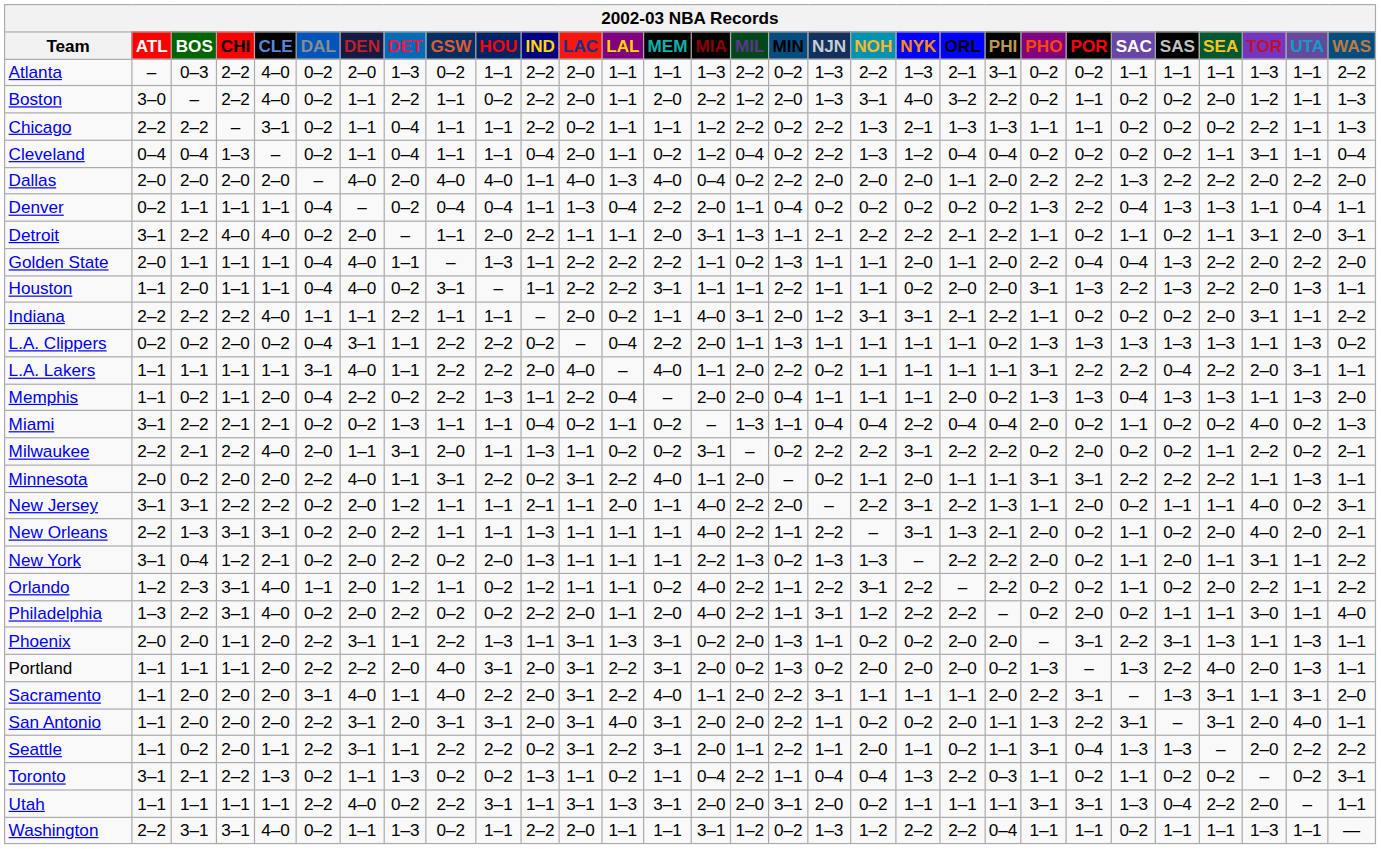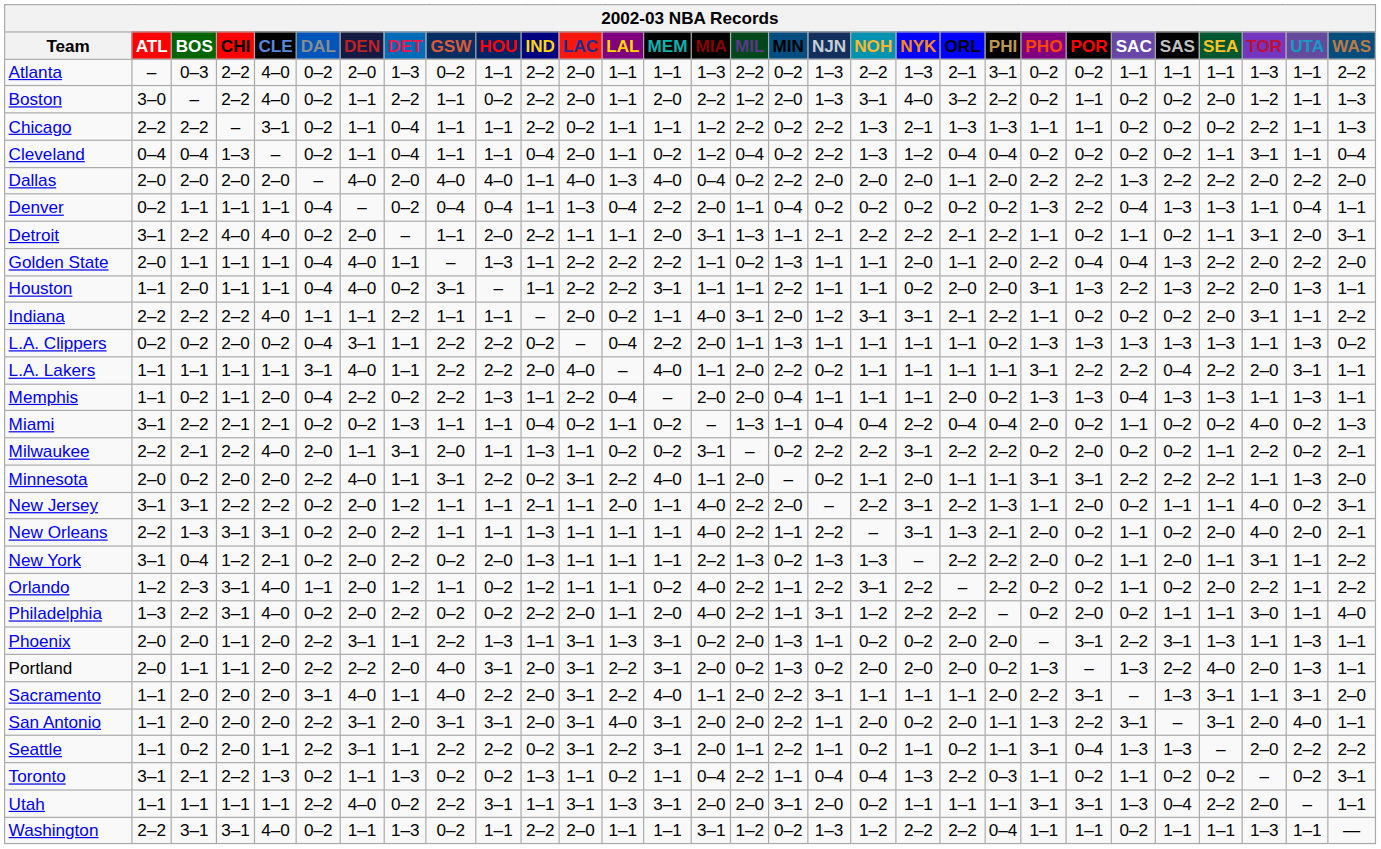Memphis | WAS: 2–0 -> 1–1
Minnesota | WAS: 1–1 -> 2–0
Portland | ATL: 1–1 -> 2–0
San Antonio | NOH: 0–2 -> 2–0
Seattle | NOH: 2–0 -> 0–2
